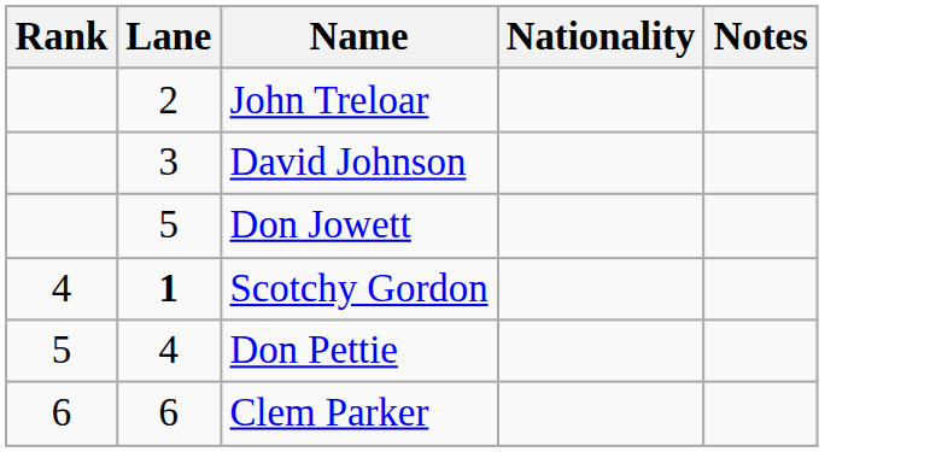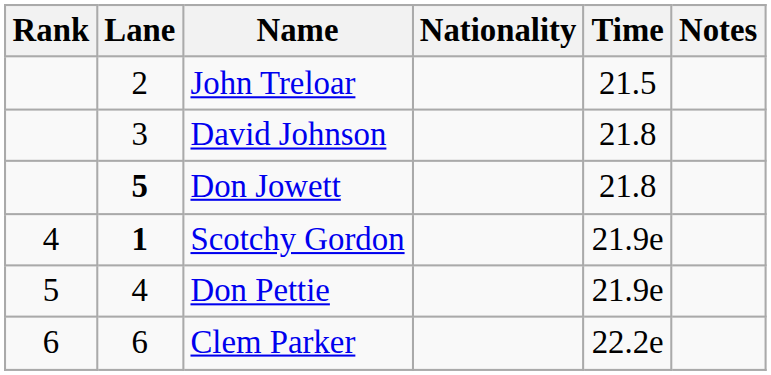+ column: Time | 21.5 | 21.8 | 21.8 | 21.9e | 21.9e | 22.2e
Don Jowett | Lane: normal -> bold
